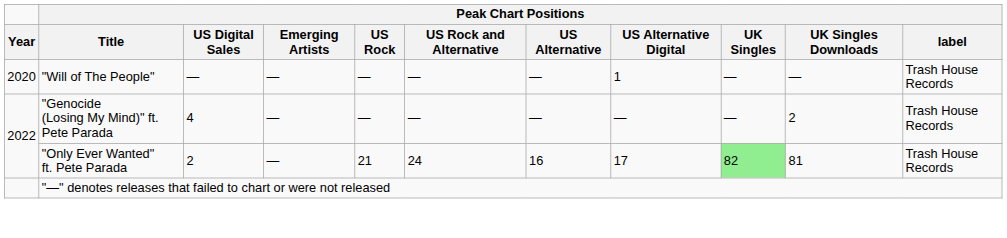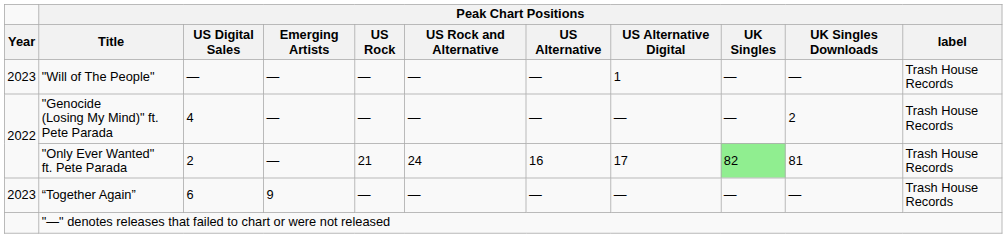"Will of The People" | Year: 2020 -> 2023
+ row: 2023 | “Together Again” | 6 | 9 | — | — | — | — | — | — | Trash House Records
